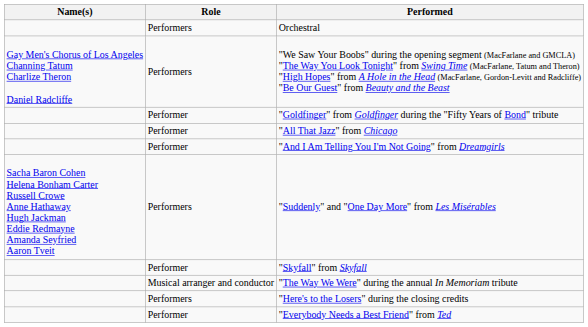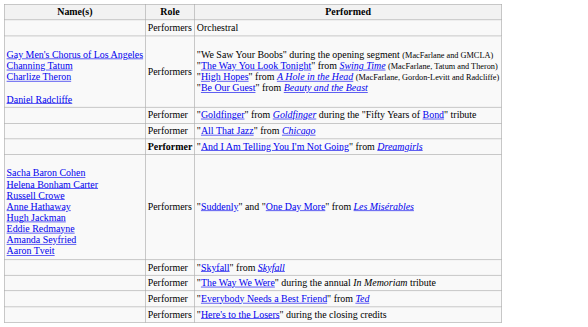"And I Am Telling You I'm Not Going" from Dreamgirls | Role: normal -> bold
"The Way We Were" during the annual In Memoriam tribute | Role: Musical arranger and conductor -> Performer
rows swapped: "Everybody Needs a Best Friend" from Ted <-> "Here's to the Losers" during the closing credits
